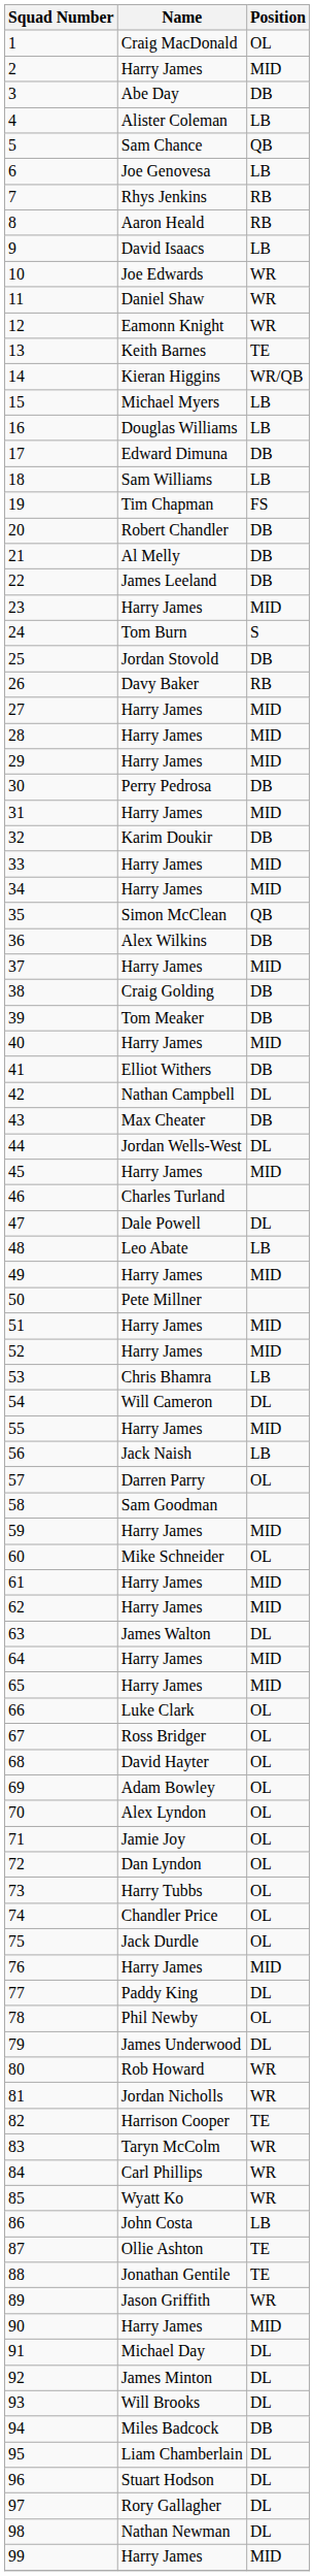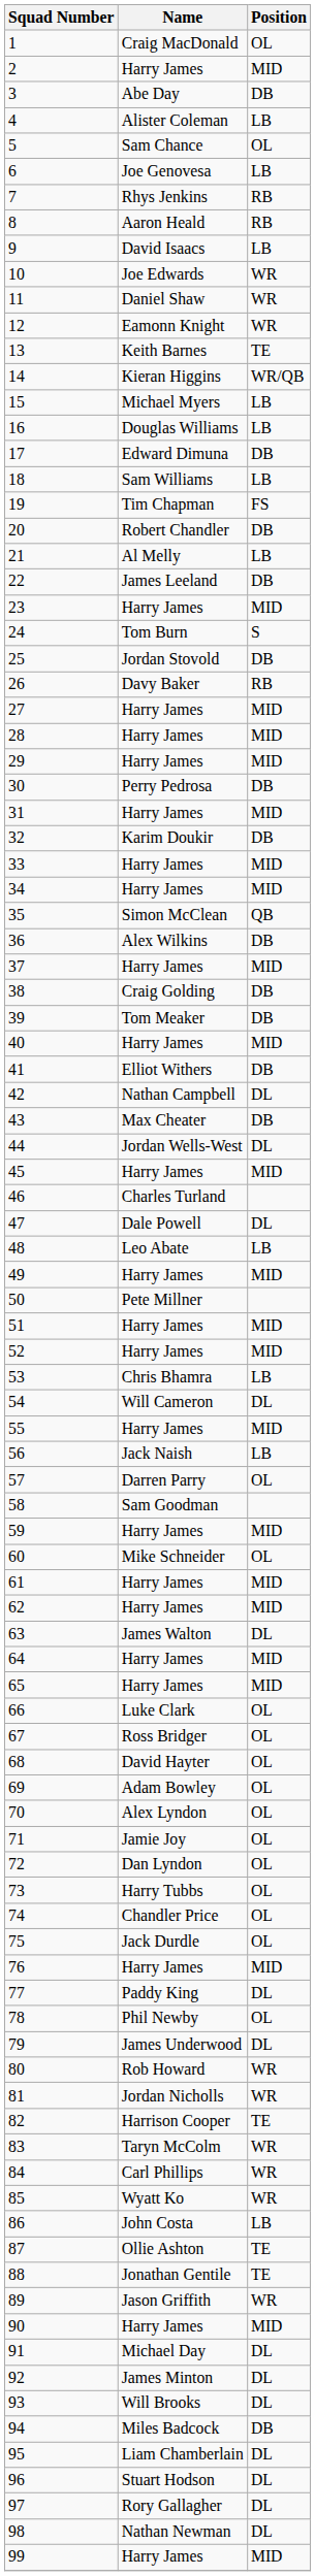5 | Position: QB -> OL
21 | Position: DB -> LB
